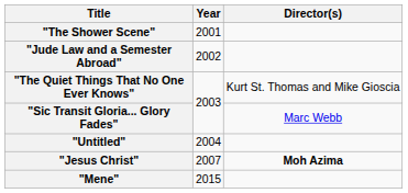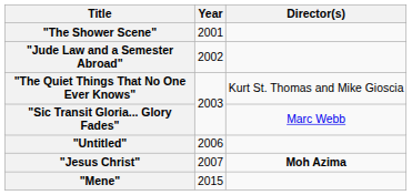"Untitled" | Year: 2004 -> 2006
